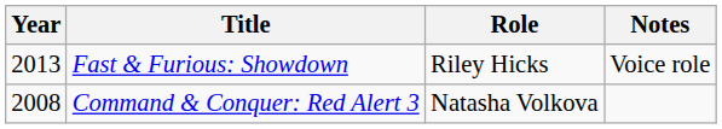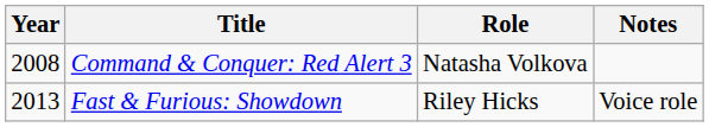rows swapped: Command & Conquer: Red Alert 3 <-> Fast & Furious: Showdown
